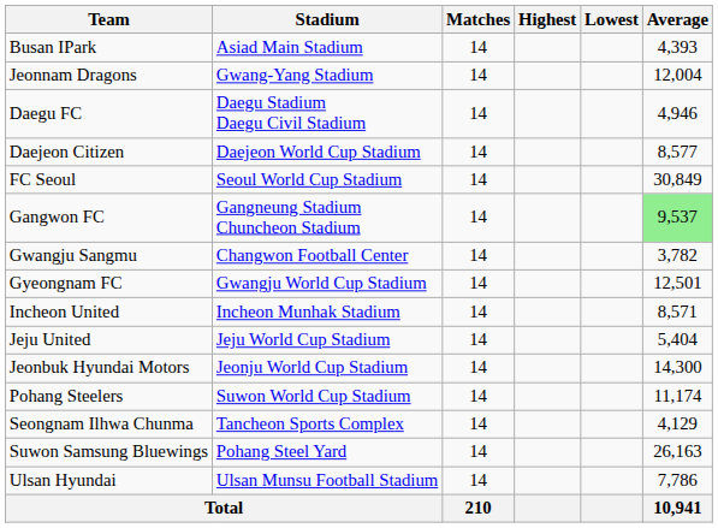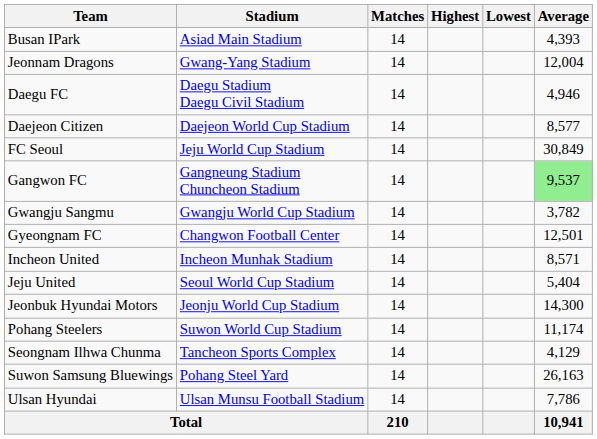FC Seoul | Stadium: Seoul World Cup Stadium -> Jeju World Cup Stadium
Gwangju Sangmu | Stadium: Changwon Football Center -> Gwangju World Cup Stadium
Gyeongnam FC | Stadium: Gwangju World Cup Stadium -> Changwon Football Center
Jeju United | Stadium: Jeju World Cup Stadium -> Seoul World Cup Stadium
